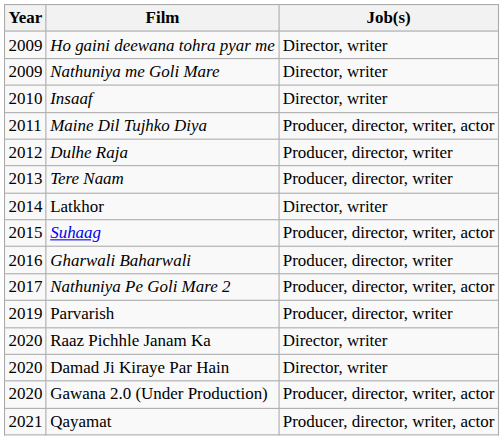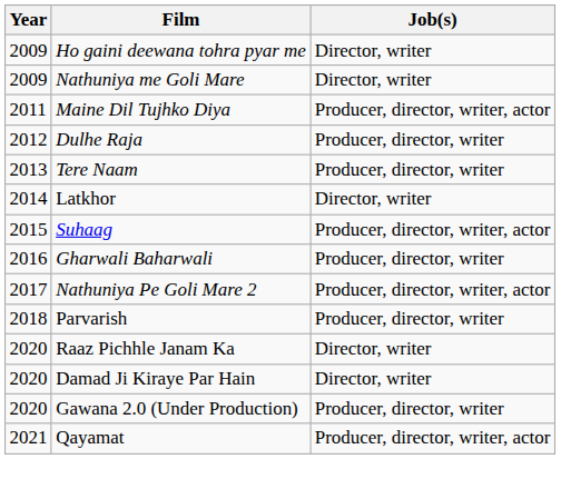- row: 2010 | Insaaf | Director, writer
Parvarish | Year: 2019 -> 2018
Gawana 2.0 (Under Production) | Job(s): Producer, director, writer, actor -> Producer, director, writer
